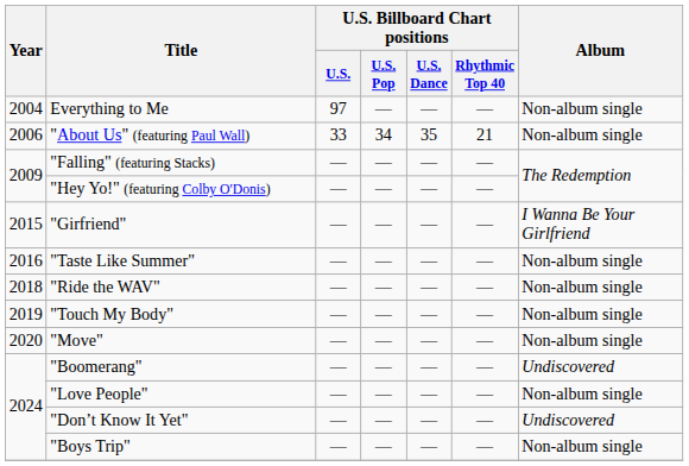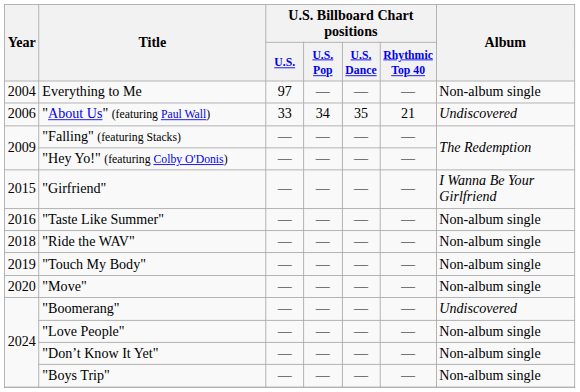"About Us" (featuring Paul Wall) | Album: Non-album single -> Undiscovered
"Don’t Know It Yet" | Album: Undiscovered -> Non-album single
